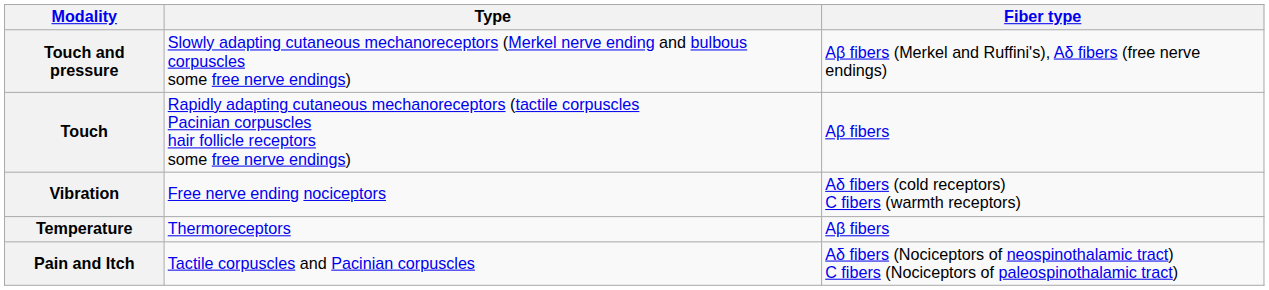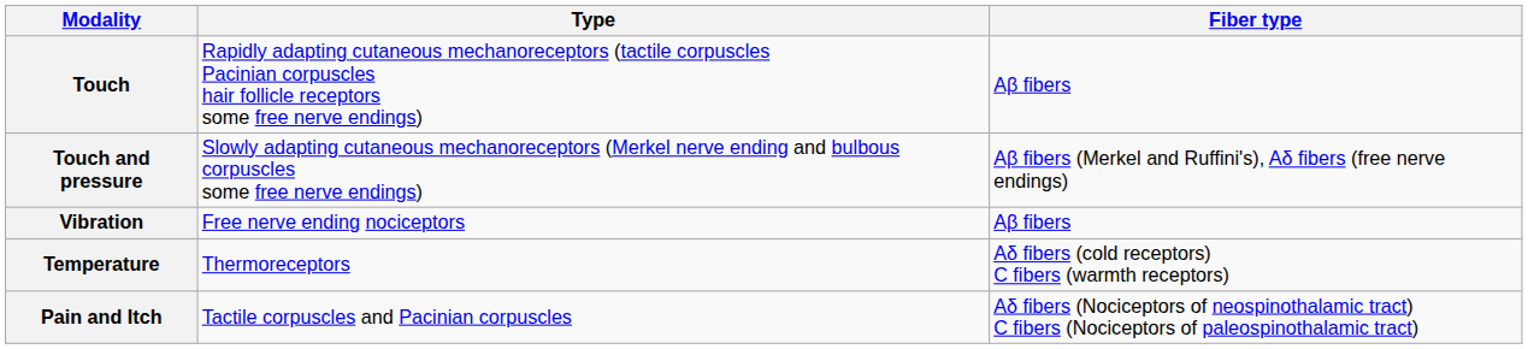rows swapped: Touch <-> Touch and pressure
Vibration | Fiber type: Aδ fibers (cold receptors) C fibers (warmth receptors) -> Aβ fibers
Temperature | Fiber type: Aβ fibers -> Aδ fibers (cold receptors) C fibers (warmth receptors)
